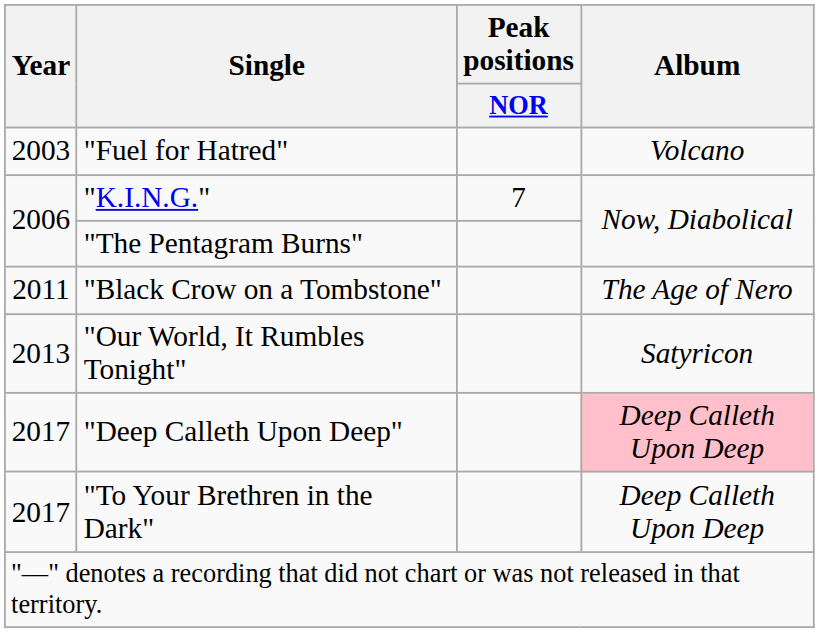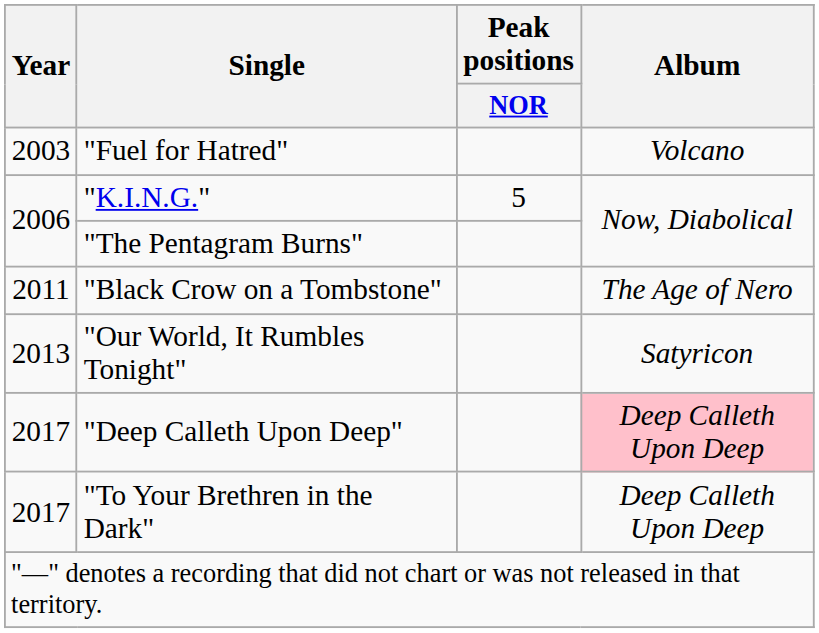"K.I.N.G." | Peak positions / NOR: 7 -> 5
